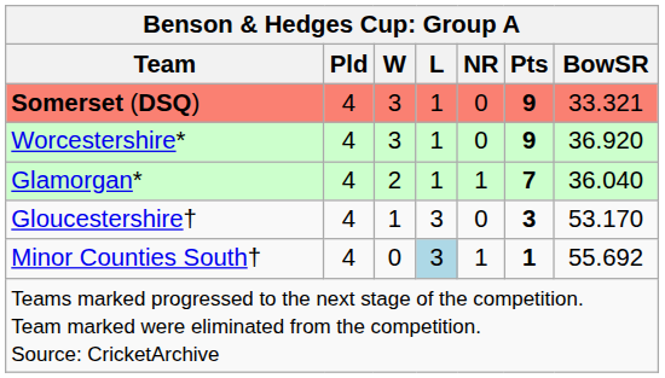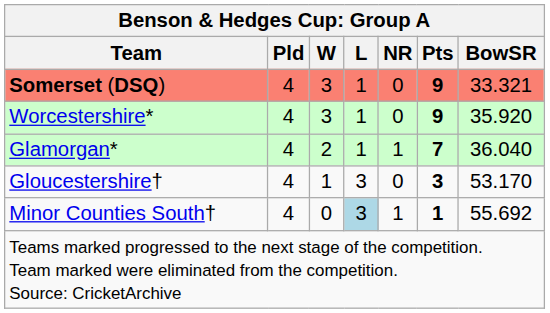Worcestershire* | BowSR: 36.920 -> 35.920
